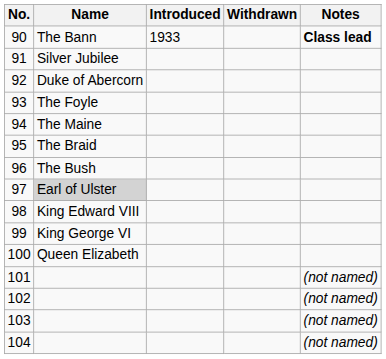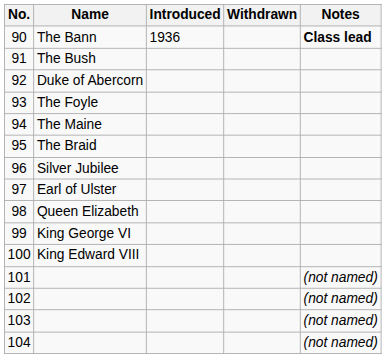90 | Introduced: 1933 -> 1936
91 | Name: Silver Jubilee -> The Bush
96 | Name: The Bush -> Silver Jubilee
97 | Name: lightgrey background -> no background
98 | Name: King Edward VIII -> Queen Elizabeth
100 | Name: Queen Elizabeth -> King Edward VIII
